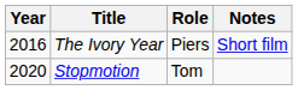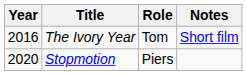The Ivory Year | Role: Piers -> Tom
Stopmotion | Role: Tom -> Piers
